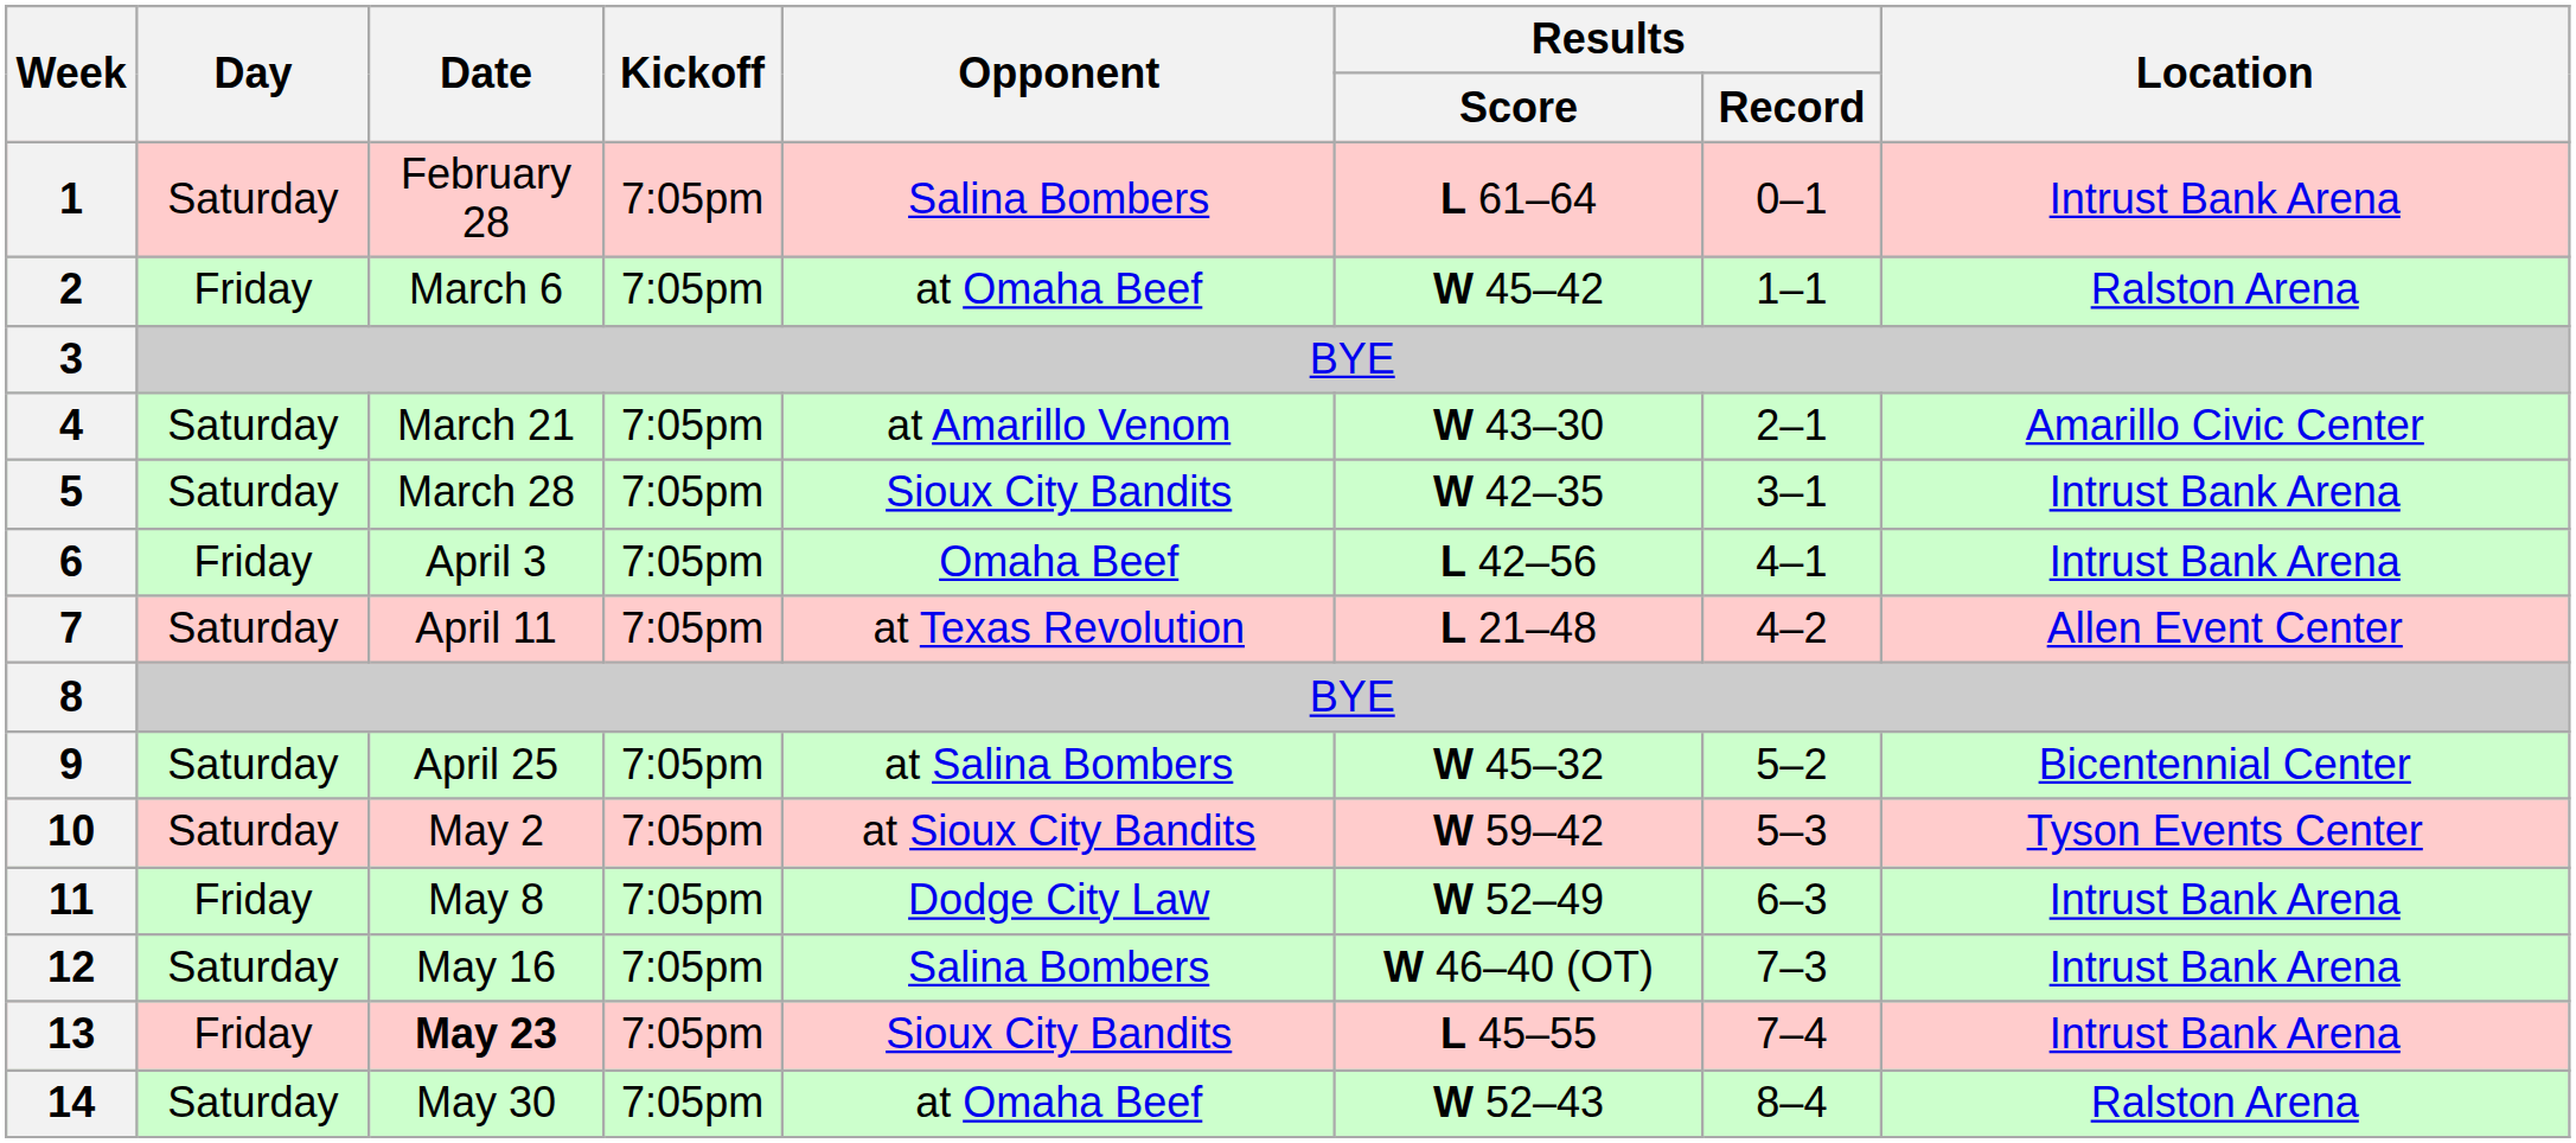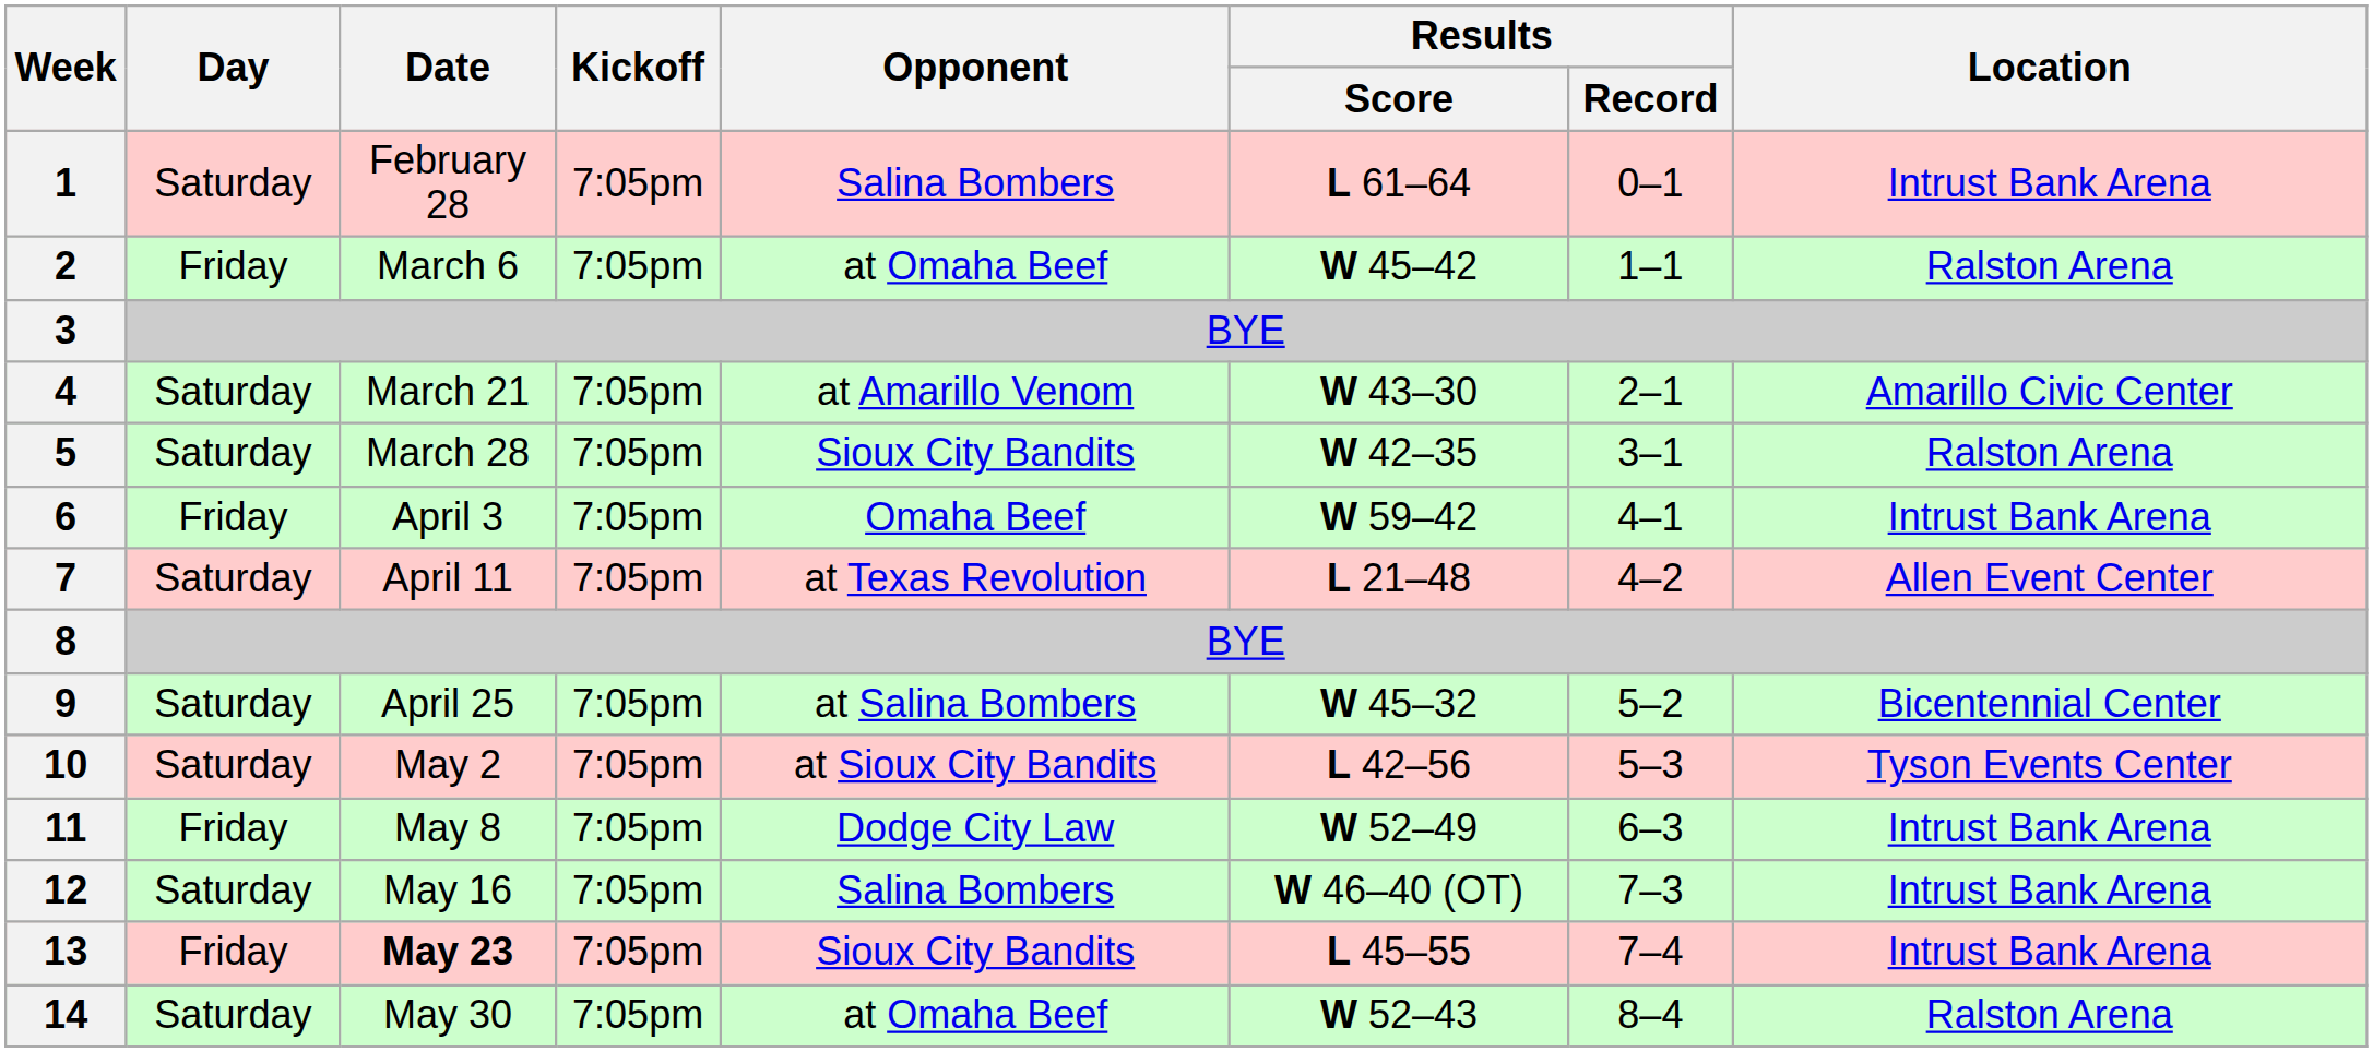5 | Location: Intrust Bank Arena -> Ralston Arena
6 | Results / Score: L 42–56 -> W 59–42
10 | Results / Score: W 59–42 -> L 42–56
